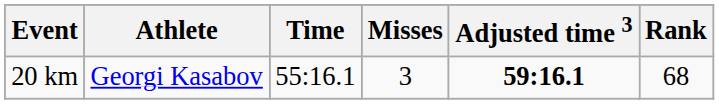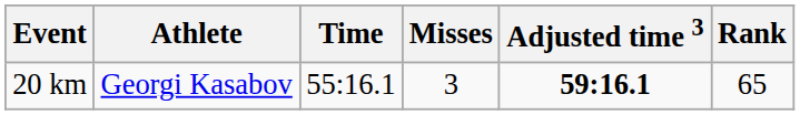20 km | Rank: 68 -> 65
